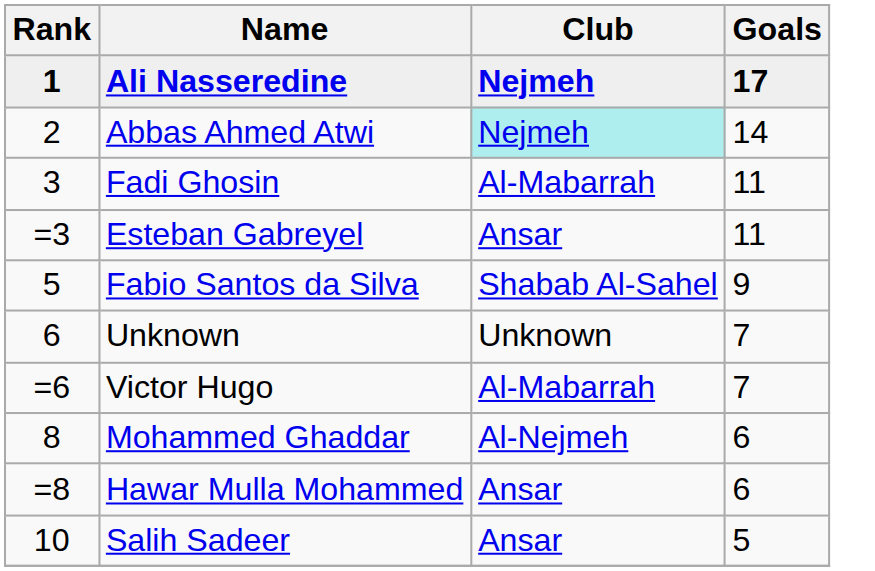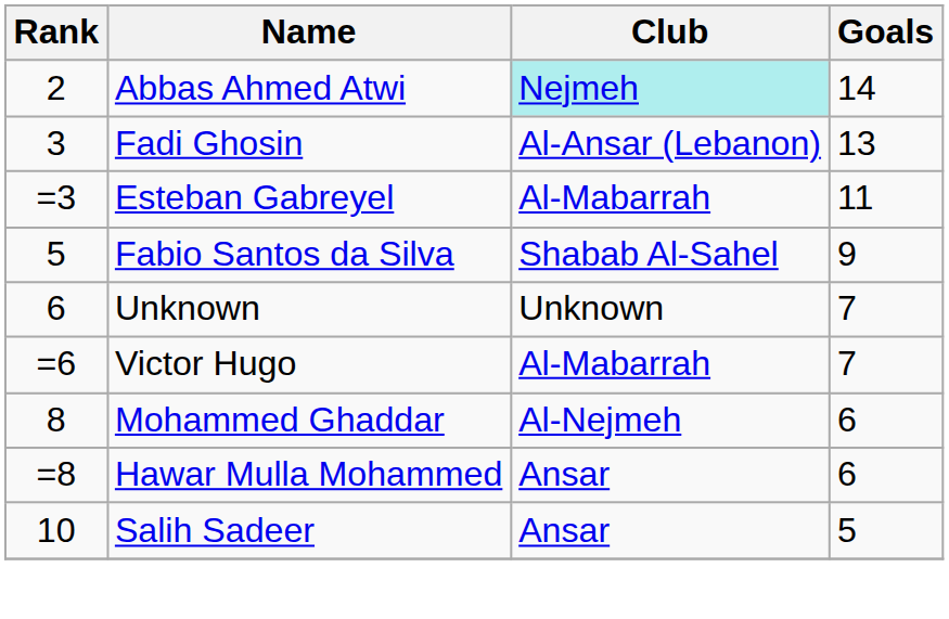- row: 1 | Ali Nasseredine | Nejmeh | 17
Fadi Ghosin | Club: Al-Mabarrah -> Al-Ansar (Lebanon)
Fadi Ghosin | Goals: 11 -> 13
Esteban Gabreyel | Club: Ansar -> Al-Mabarrah
